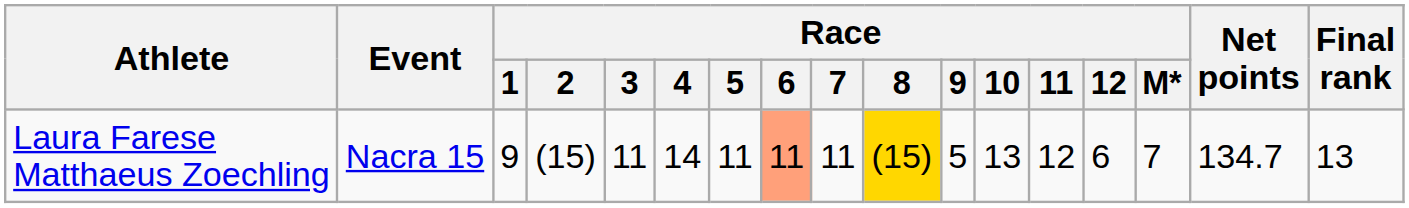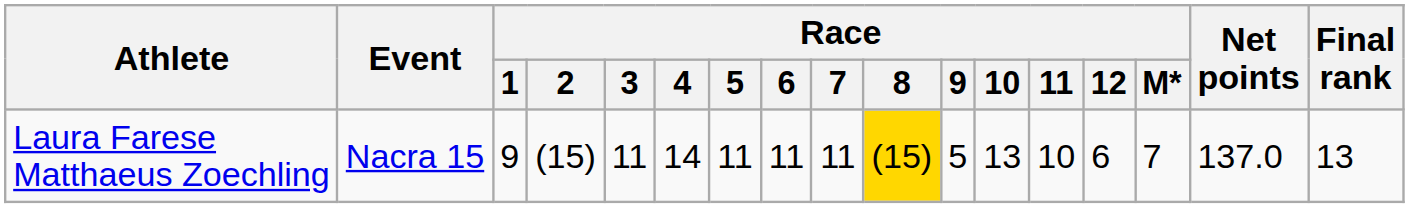Laura Farese Matthaeus Zoechling | Race / 6: lightsalmon background -> no background
Laura Farese Matthaeus Zoechling | Race / 11: 12 -> 10
Laura Farese Matthaeus Zoechling | Net points: 134.7 -> 137.0
